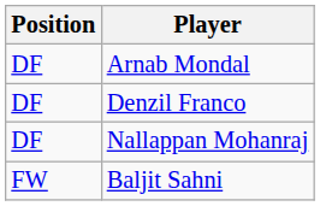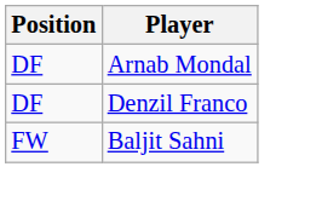- row: DF | Nallappan Mohanraj
